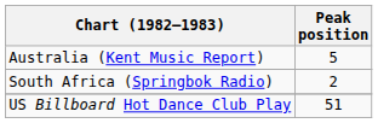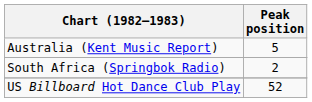US Billboard Hot Dance Club Play | Peak position: 51 -> 52
